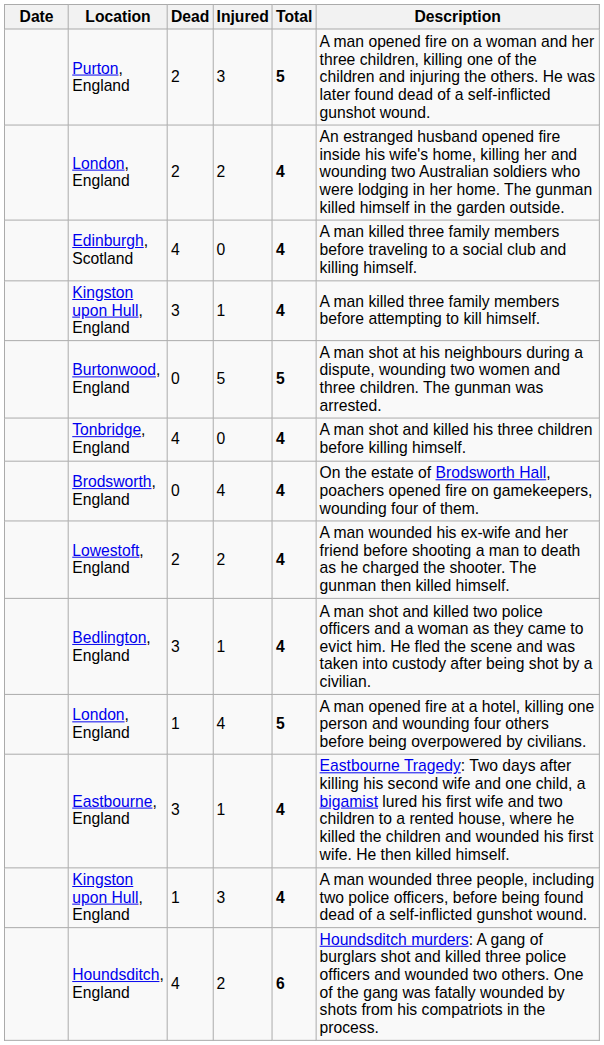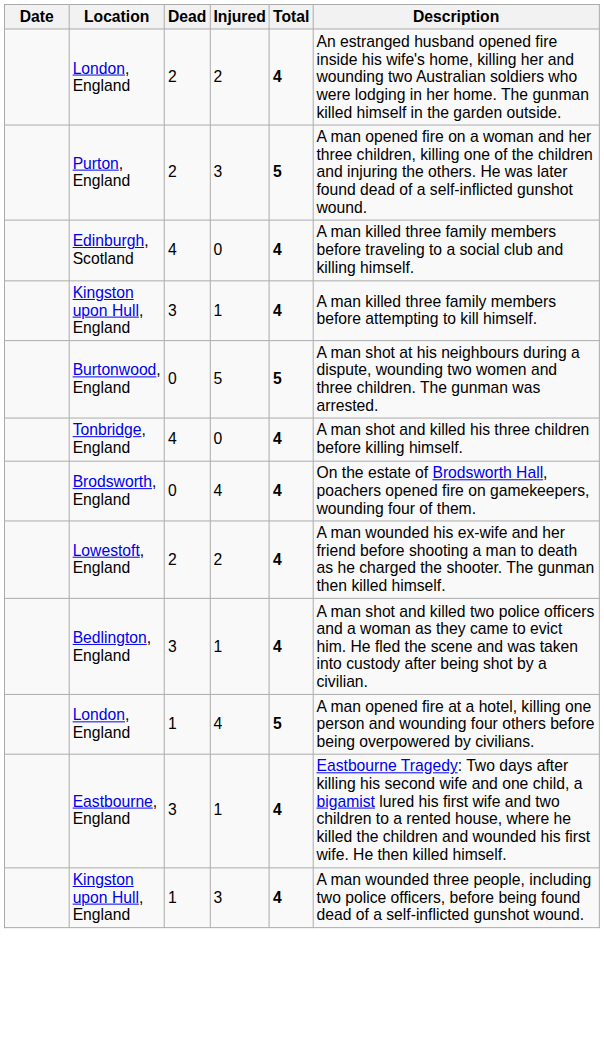rows swapped: London, England / 2 <-> Purton, England
- row: Houndsditch, England | 4 | 2 | 6 | Houndsditch murders: A gang of burglars shot and killed three police officers and wounded two others. One of the gang was fatally wounded by shots from his compatriots in the process.
